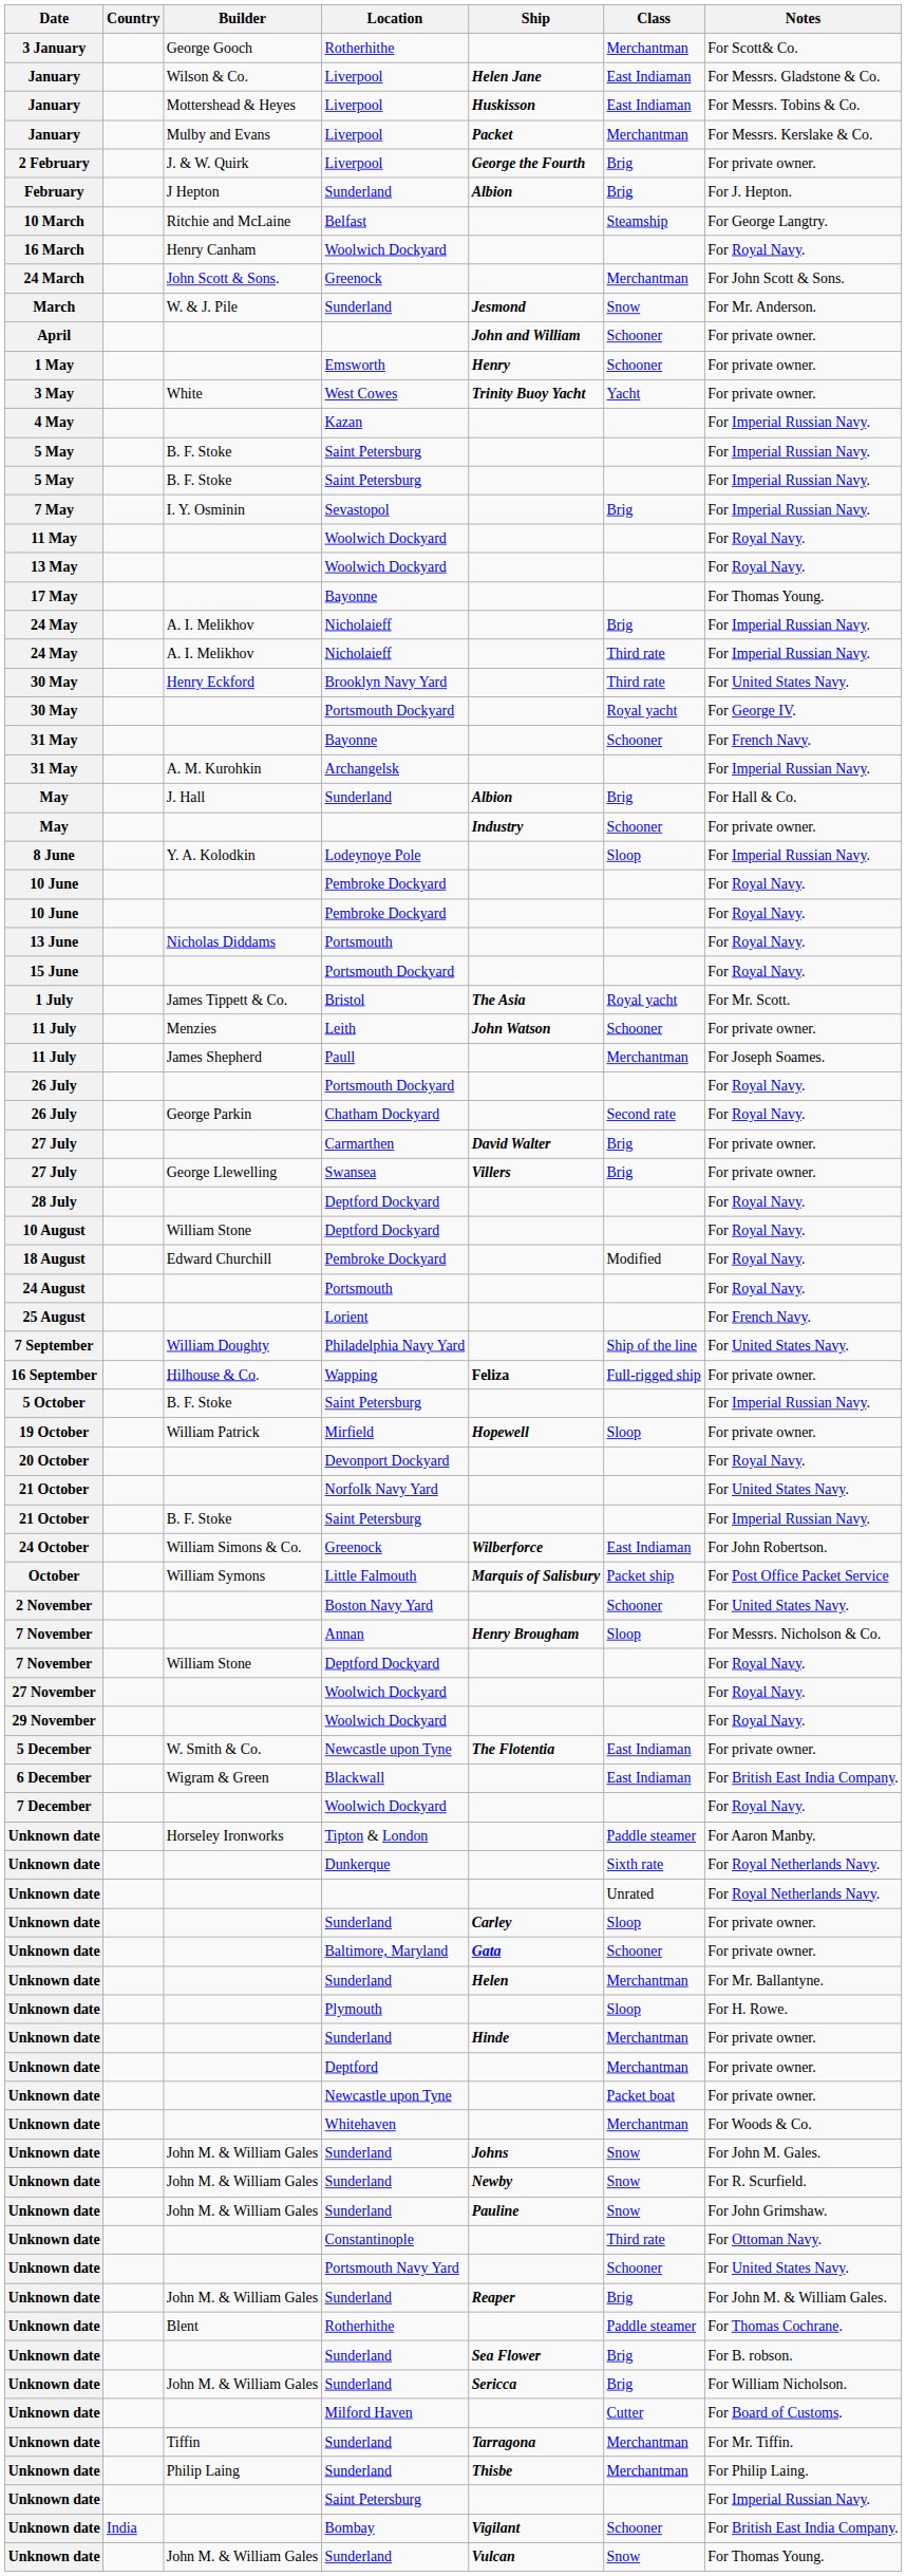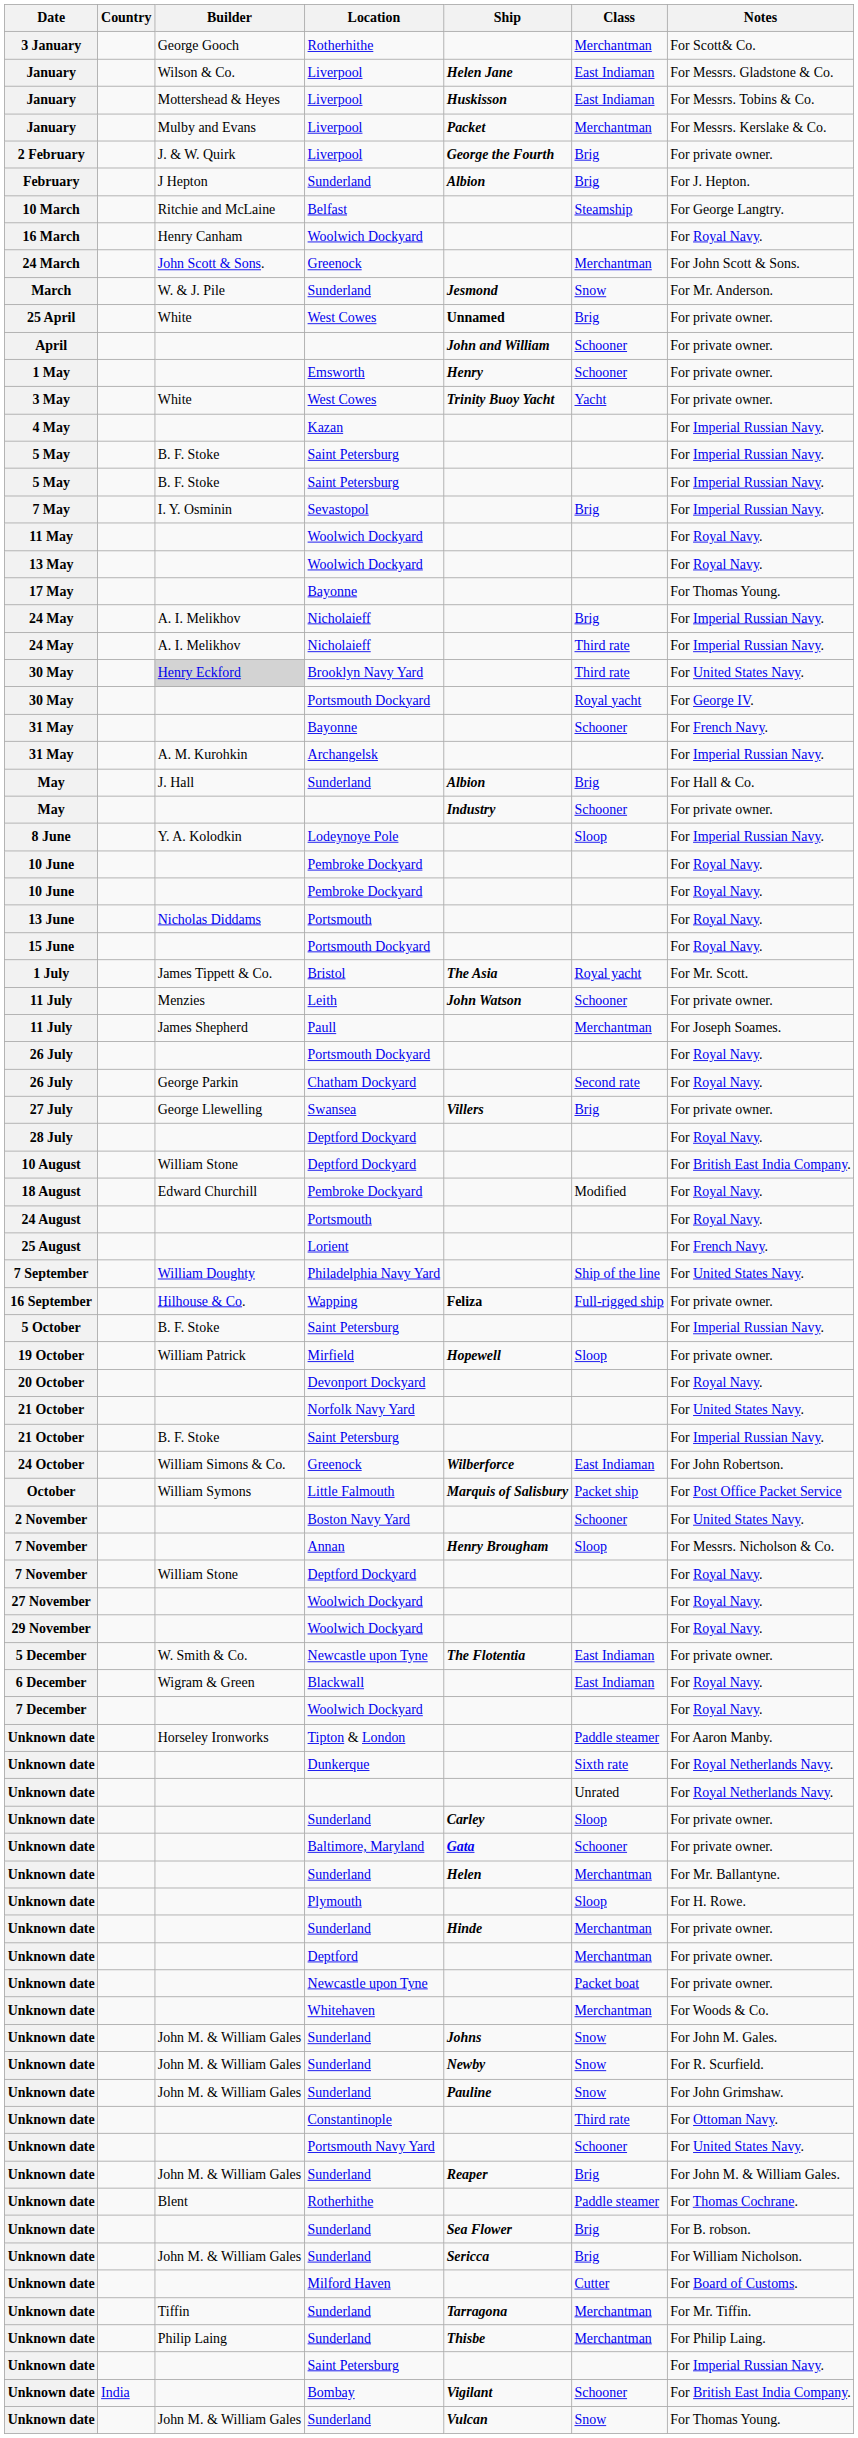+ row: 25 April | White | West Cowes | Unnamed | Brig | For private owner.
30 May / Brooklyn Navy Yard | Builder: no background -> lightgrey background
- row: 27 July | Carmarthen | David Walter | Brig | For private owner.
10 August | Notes: For Royal Navy. -> For British East India Company.
6 December | Notes: For British East India Company. -> For Royal Navy.
